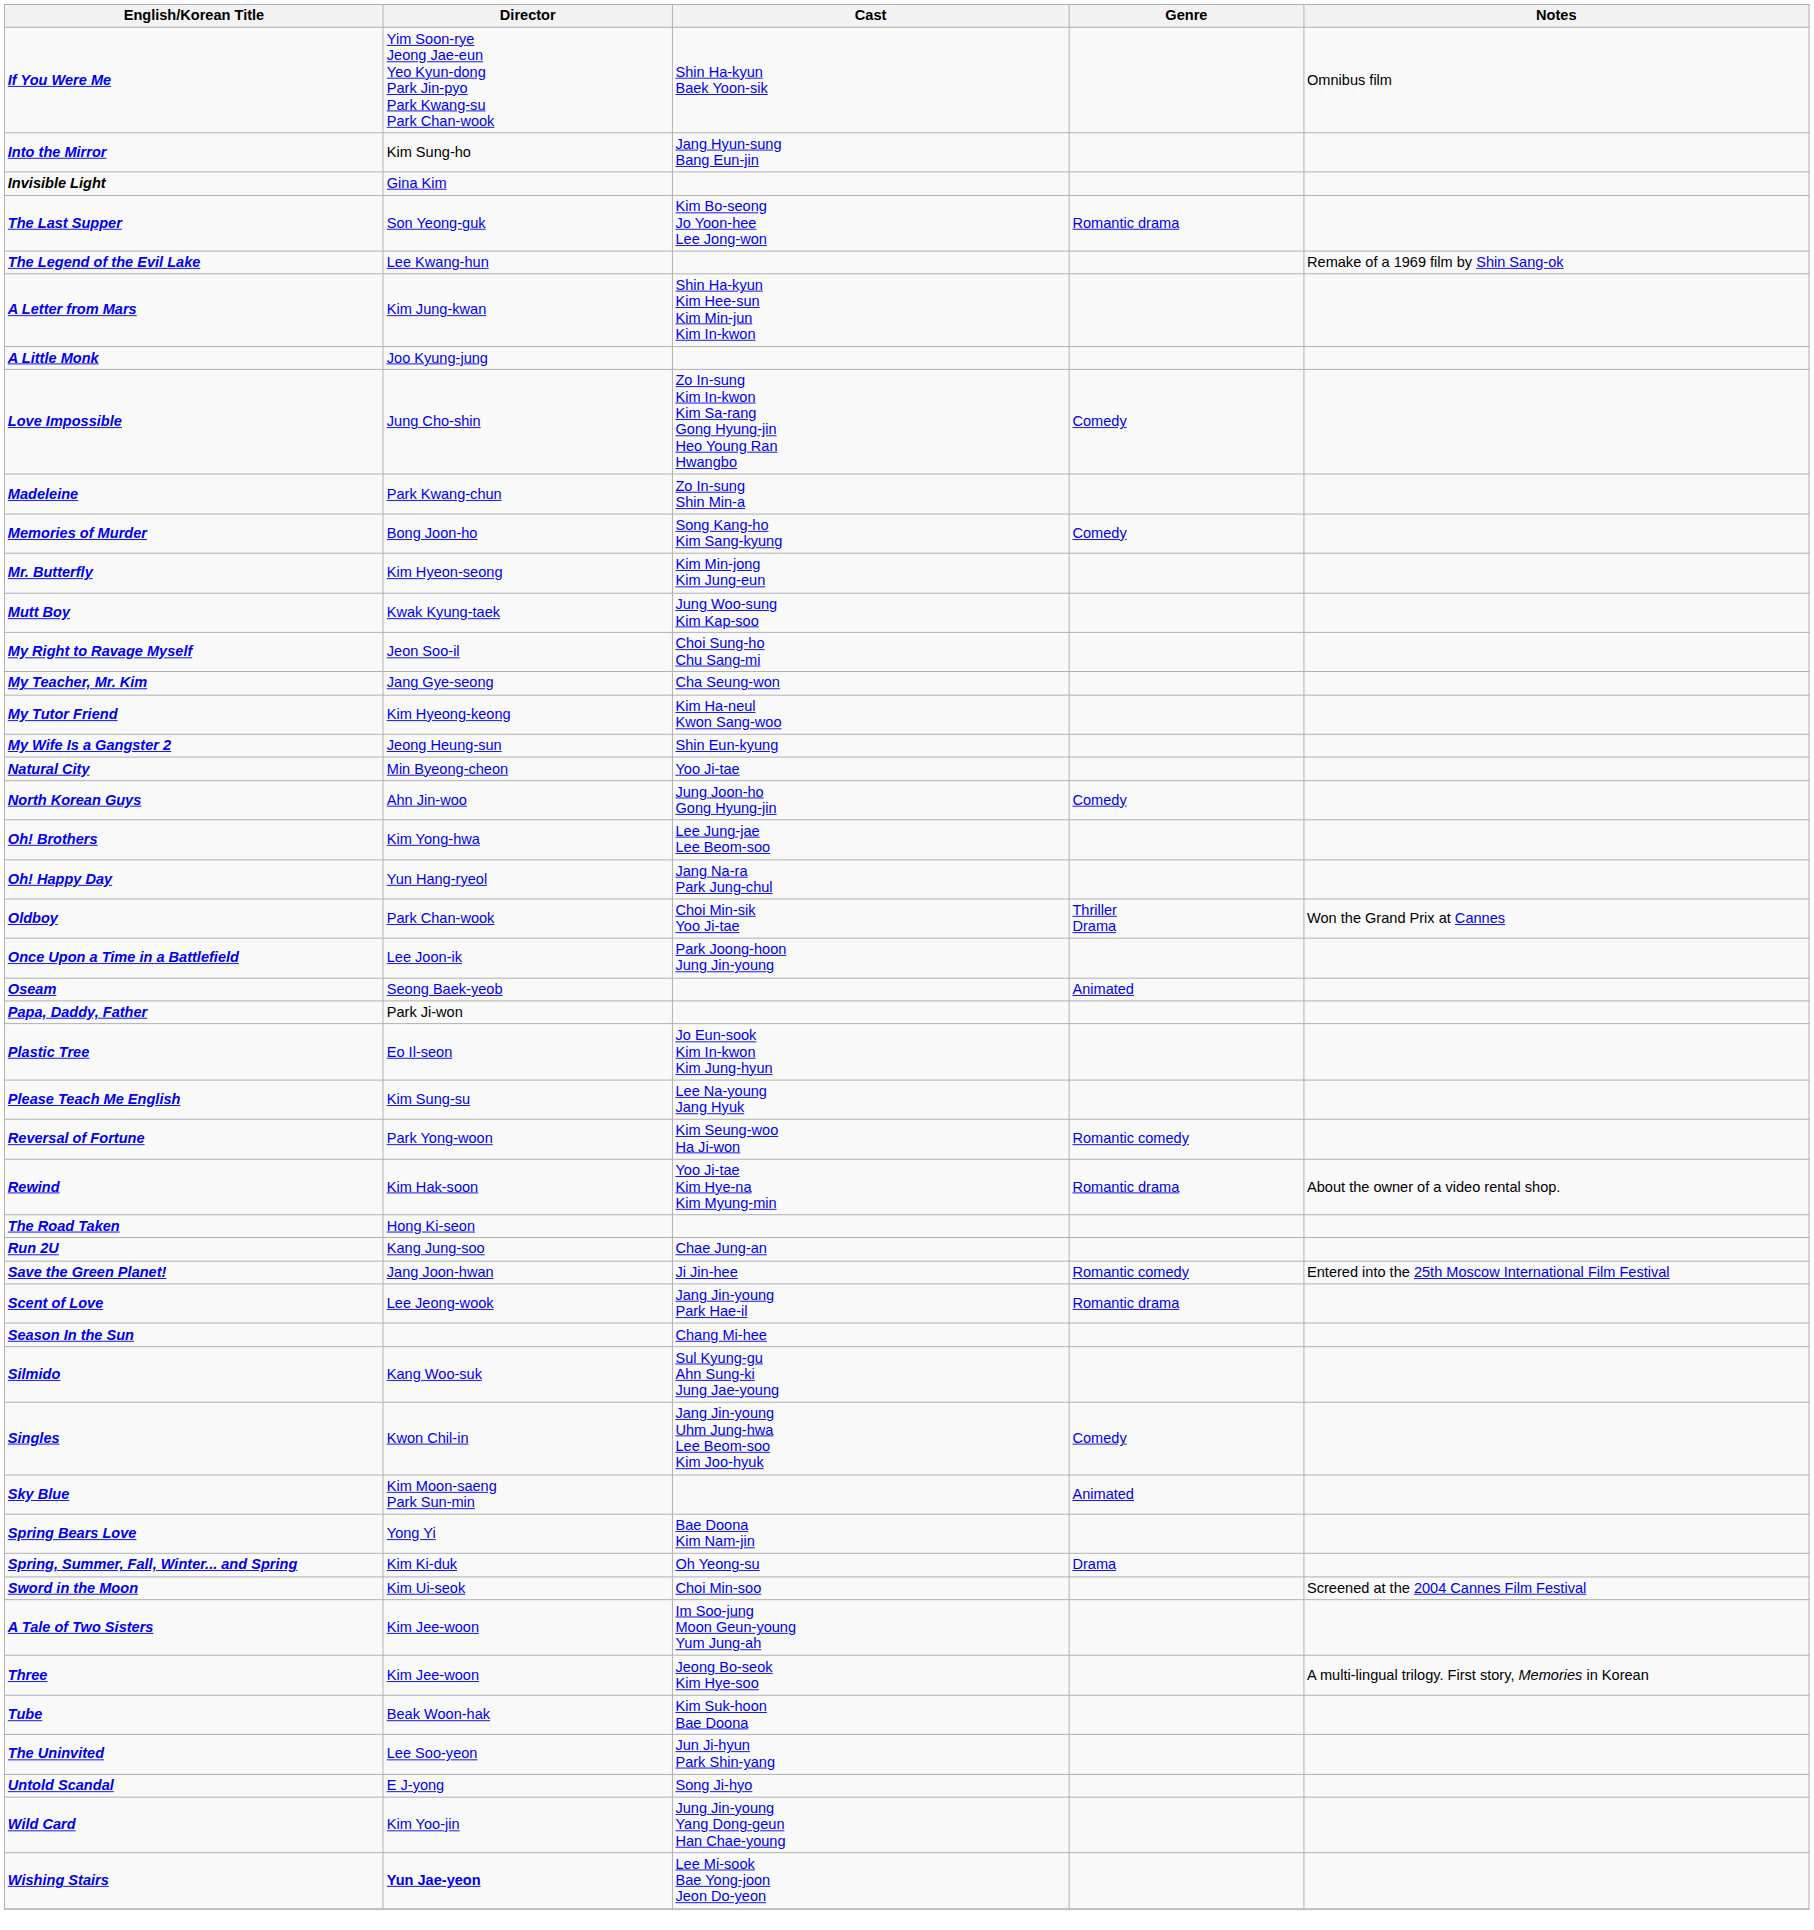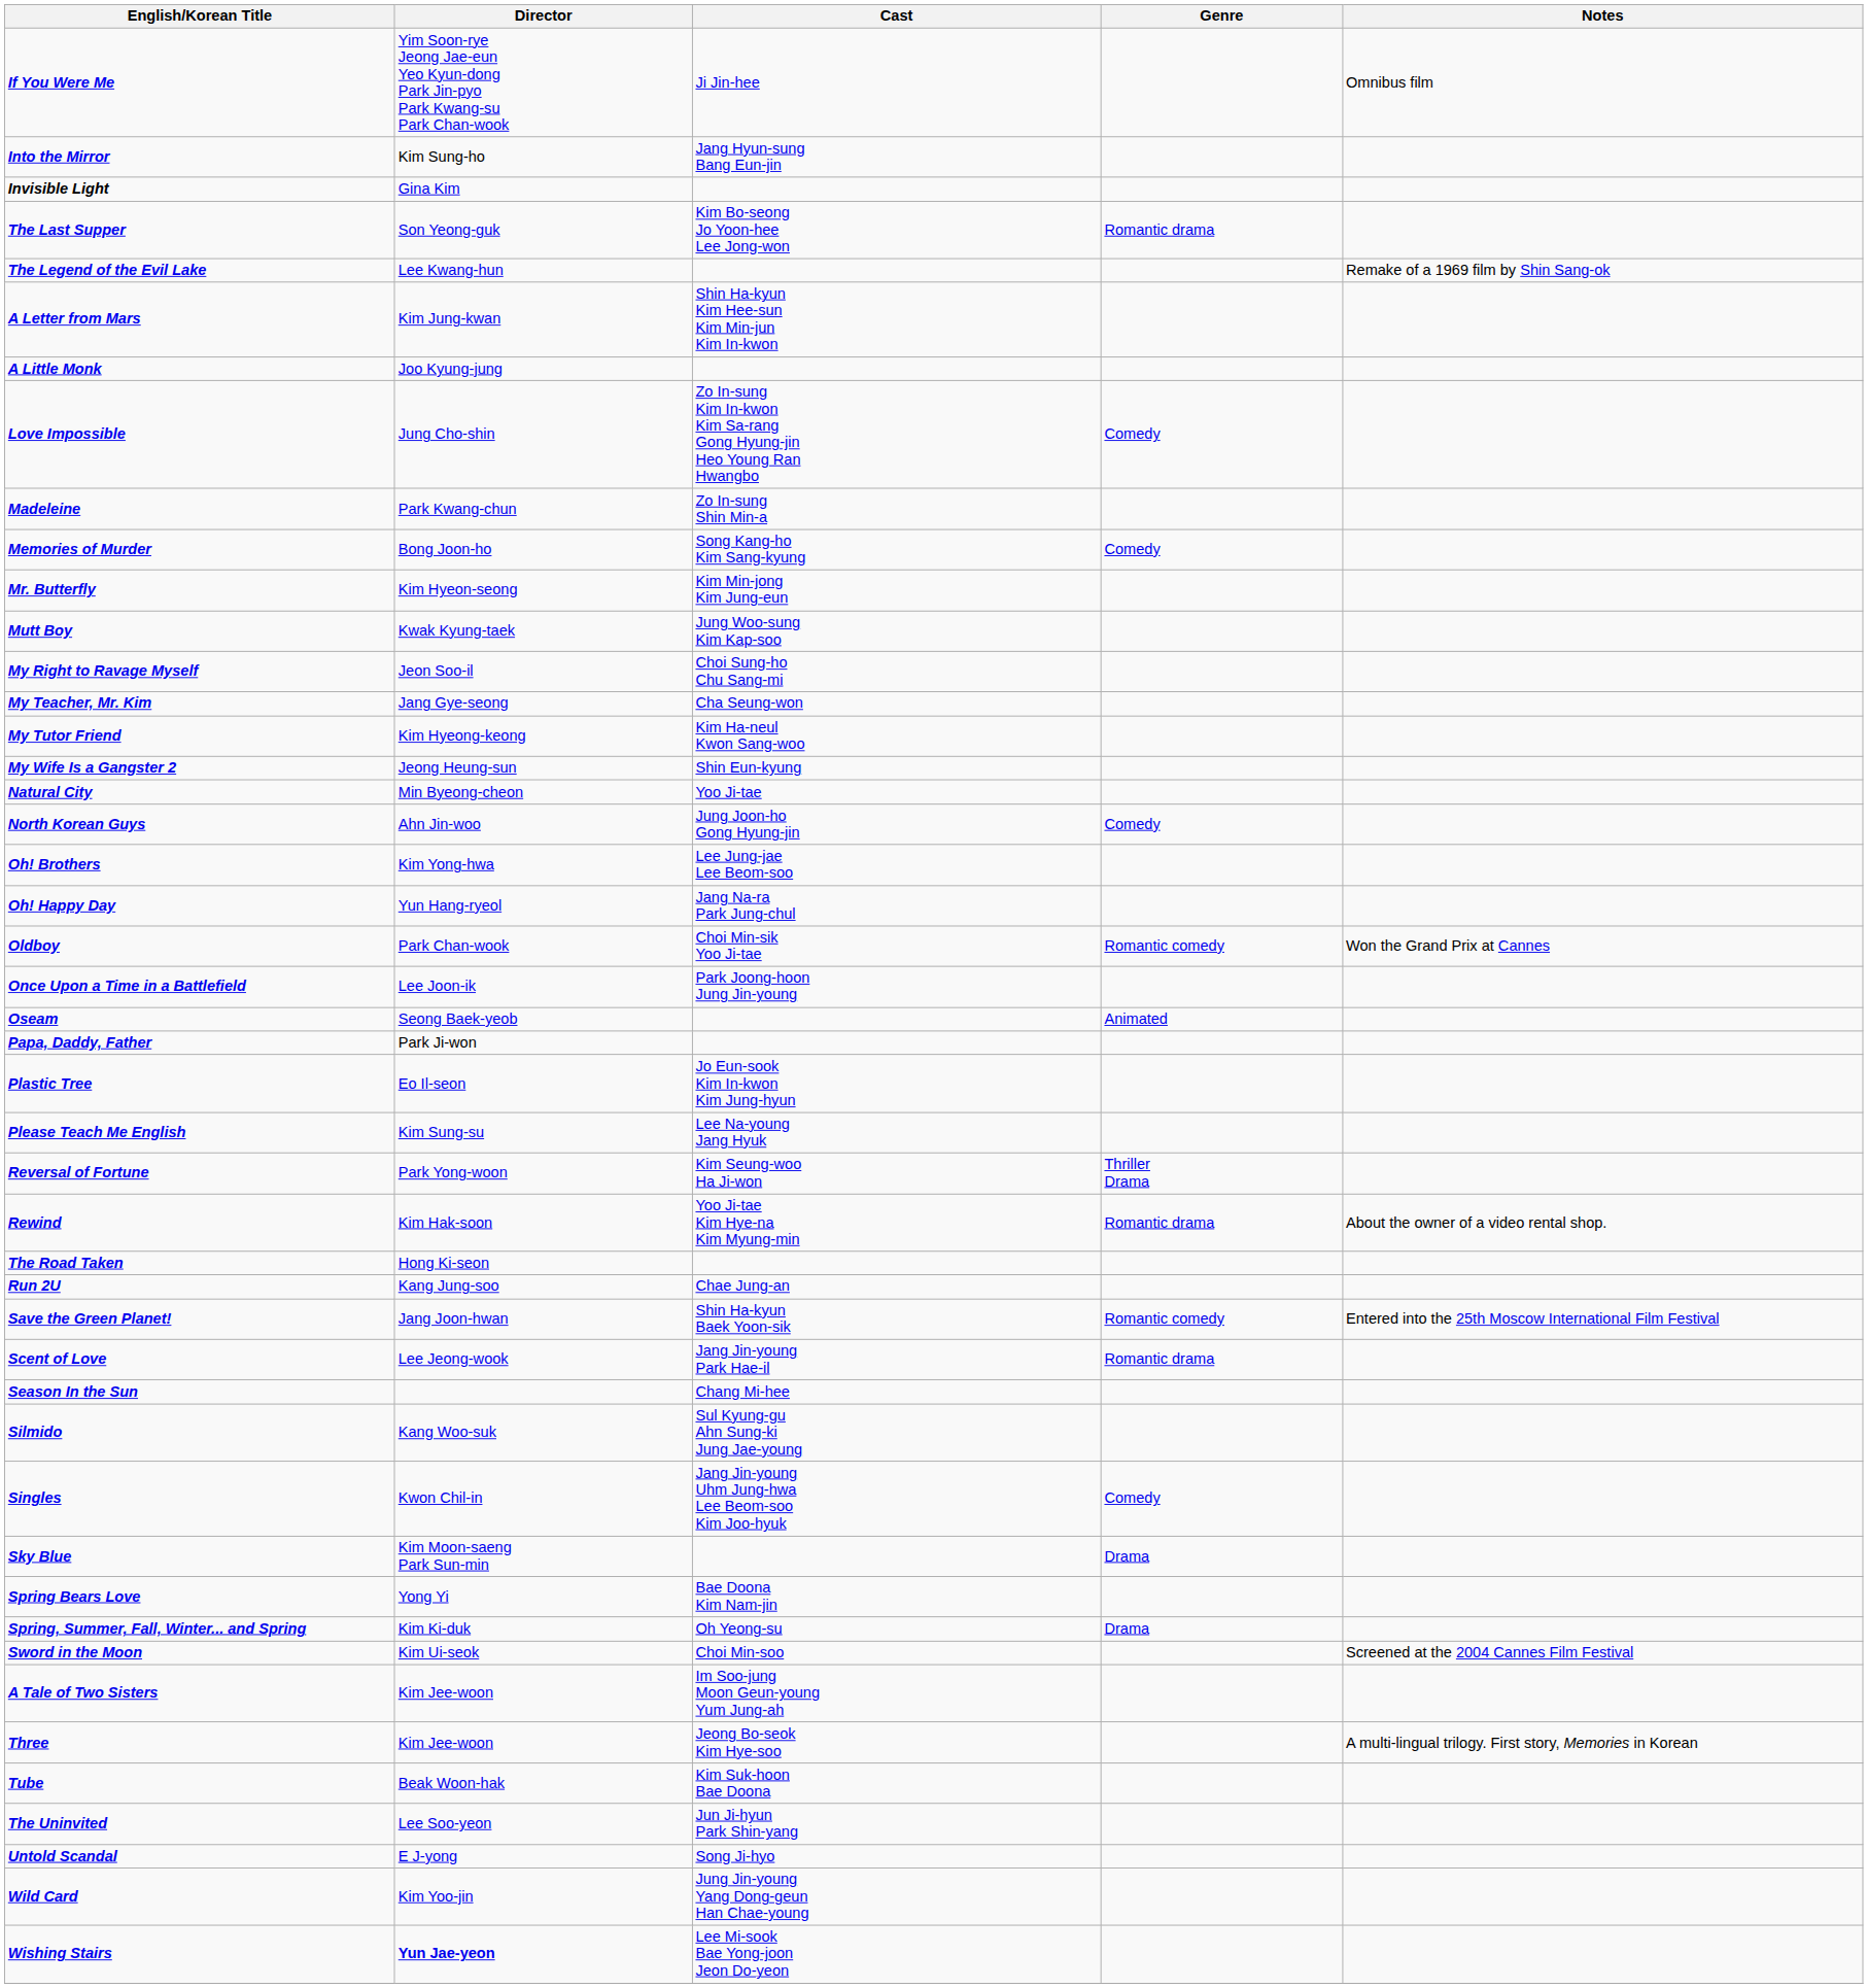If You Were Me | Cast: Shin Ha-kyun Baek Yoon-sik -> Ji Jin-hee
Oldboy | Genre: Thriller Drama -> Romantic comedy
Reversal of Fortune | Genre: Romantic comedy -> Thriller Drama
Save the Green Planet! | Cast: Ji Jin-hee -> Shin Ha-kyun Baek Yoon-sik
Sky Blue | Genre: Animated -> Drama
